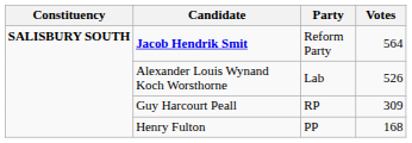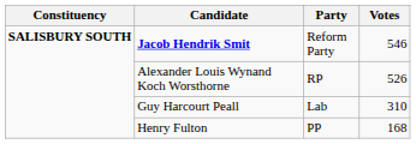Jacob Hendrik Smit | Votes: 564 -> 546
Alexander Louis Wynand Koch Worsthorne | Party: Lab -> RP
Guy Harcourt Peall | Party: RP -> Lab
Guy Harcourt Peall | Votes: 309 -> 310
